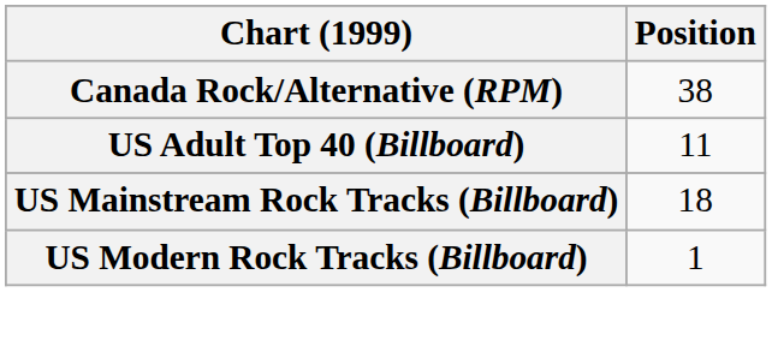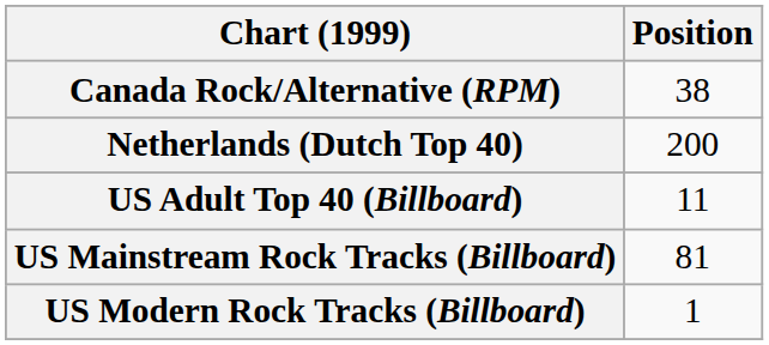+ row: Netherlands (Dutch Top 40) | 200
US Mainstream Rock Tracks (Billboard) | Position: 18 -> 81
